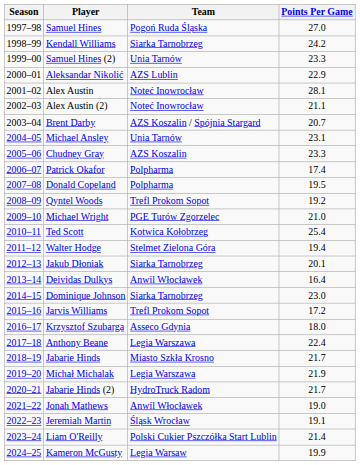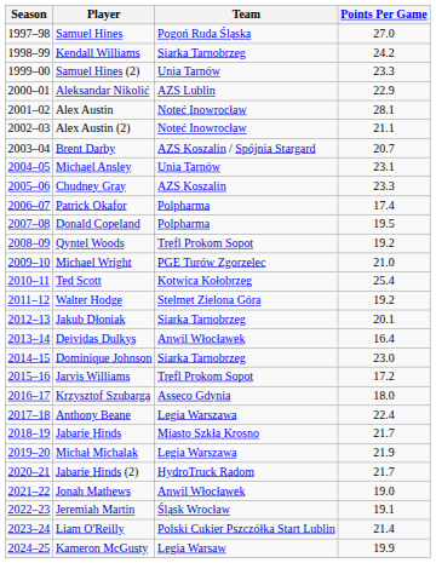Walter Hodge | Points Per Game: 19.4 -> 19.2
